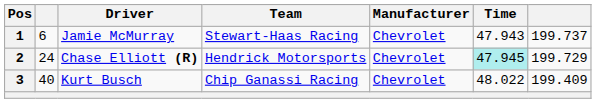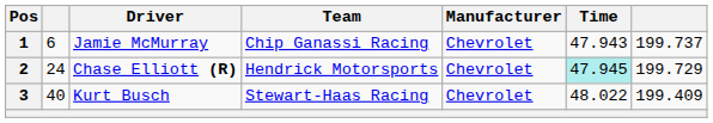Jamie McMurray | Team: Stewart-Haas Racing -> Chip Ganassi Racing
Kurt Busch | Team: Chip Ganassi Racing -> Stewart-Haas Racing
